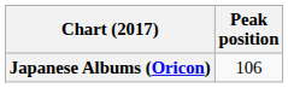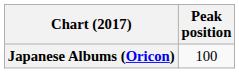Japanese Albums (Oricon) | Peak position: 106 -> 100
